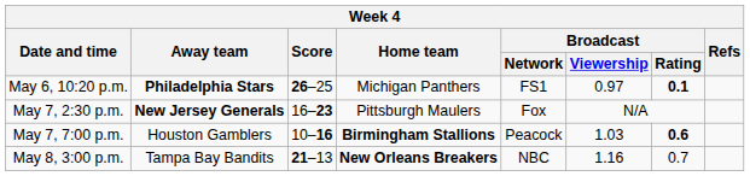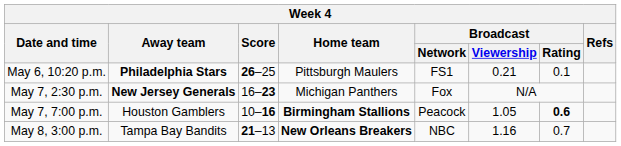May 6, 10:20 p.m. | Home team: Michigan Panthers -> Pittsburgh Maulers
May 6, 10:20 p.m. | Broadcast / Viewership: 0.97 -> 0.21
May 6, 10:20 p.m. | Broadcast / Rating: bold -> normal
May 7, 2:30 p.m. | Home team: Pittsburgh Maulers -> Michigan Panthers
May 7, 7:00 p.m. | Broadcast / Viewership: 1.03 -> 1.05
